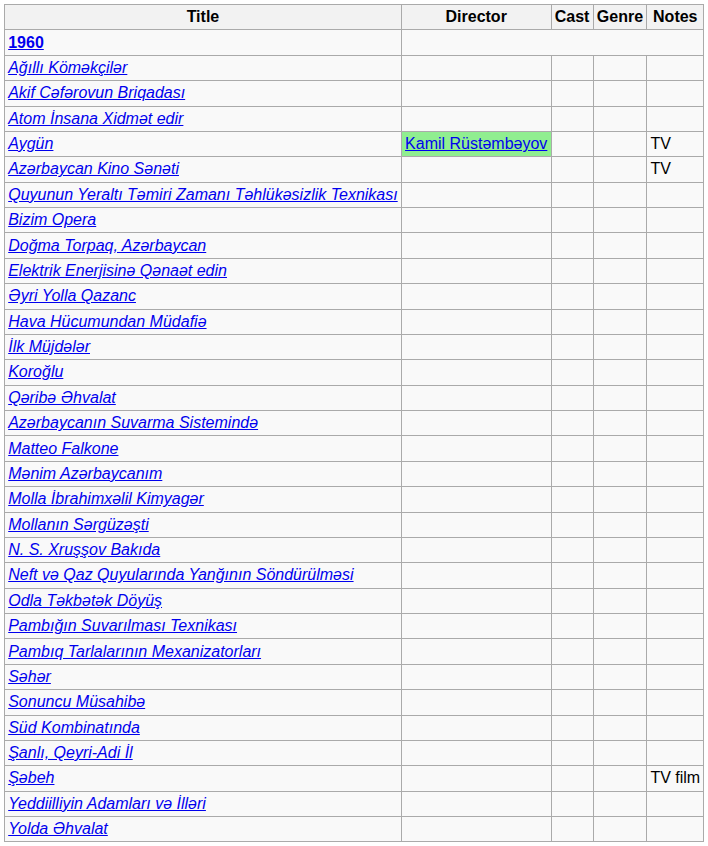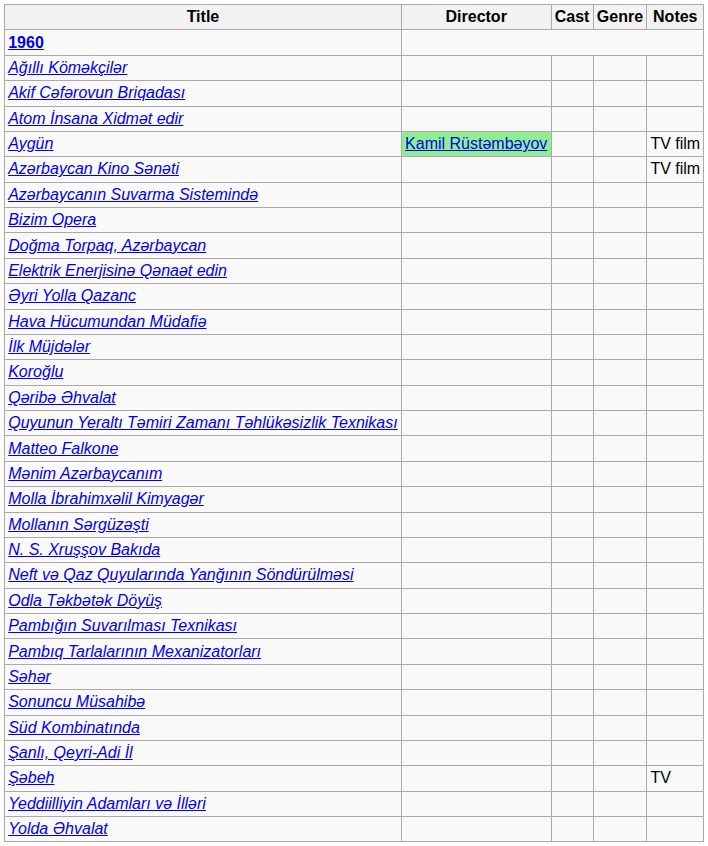Aygün | Notes: TV -> TV film
Azərbaycan Kino Sənəti | Notes: TV -> TV film
rows swapped: Azərbaycanın Suvarma Sistemində <-> Quyunun Yeraltı Təmiri Zamanı Təhlükəsizlik Texnikası
Şəbeh | Notes: TV film -> TV
